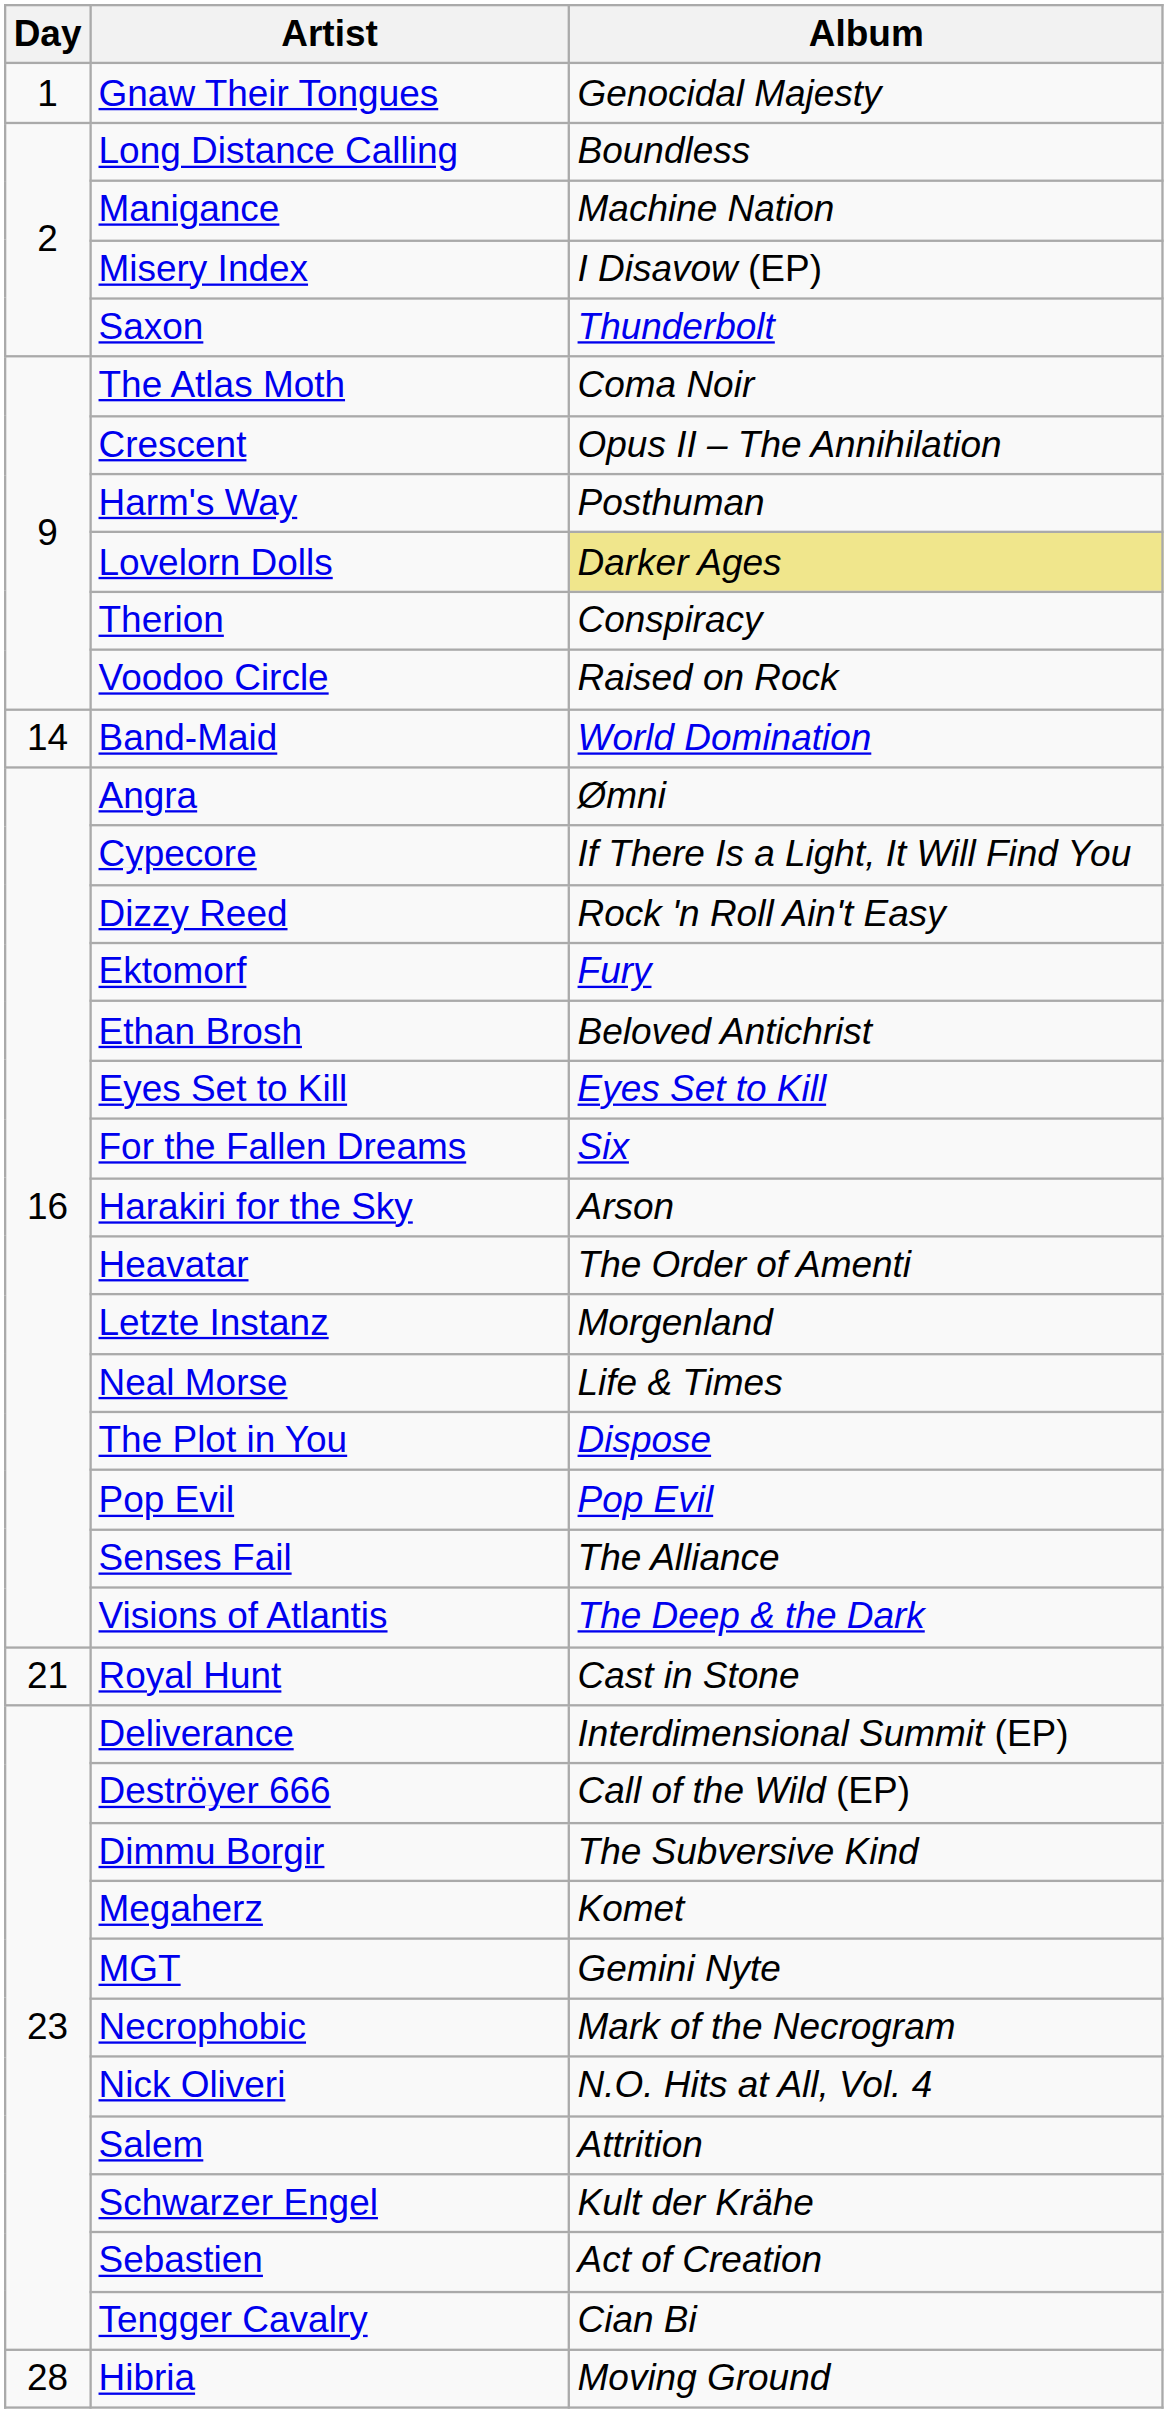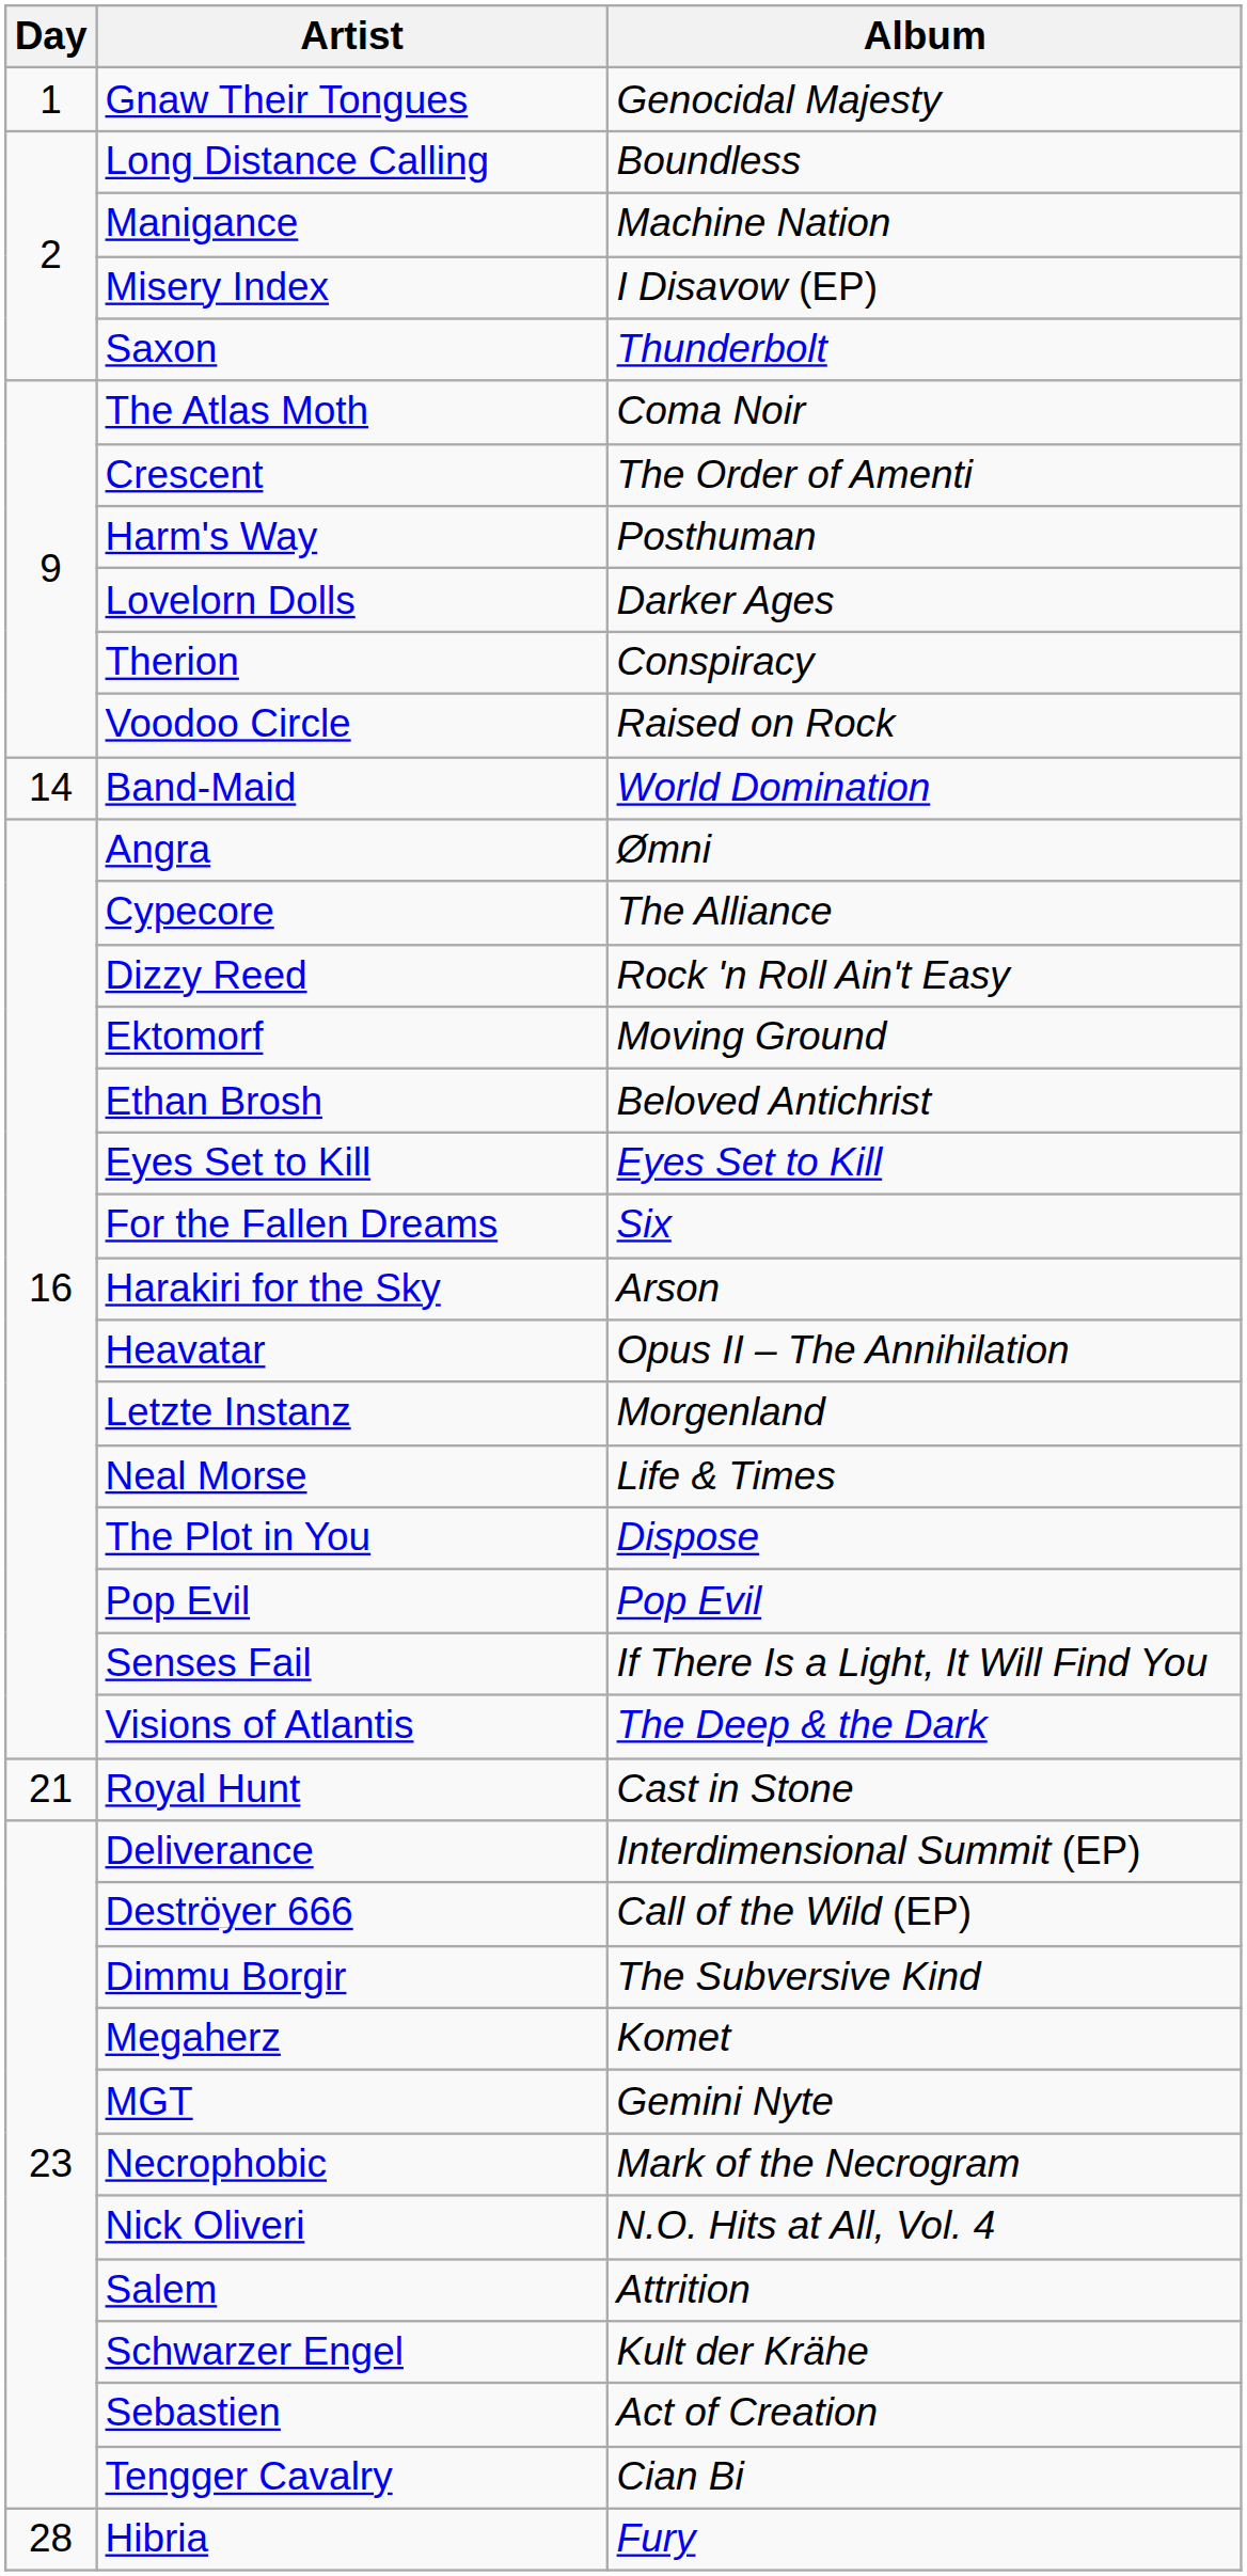Crescent | Album: Opus II – The Annihilation -> The Order of Amenti
Lovelorn Dolls | Album: khaki background -> no background
Cypecore | Album: If There Is a Light, It Will Find You -> The Alliance
Ektomorf | Album: Fury -> Moving Ground
Heavatar | Album: The Order of Amenti -> Opus II – The Annihilation
Senses Fail | Album: The Alliance -> If There Is a Light, It Will Find You
Hibria | Album: Moving Ground -> Fury
